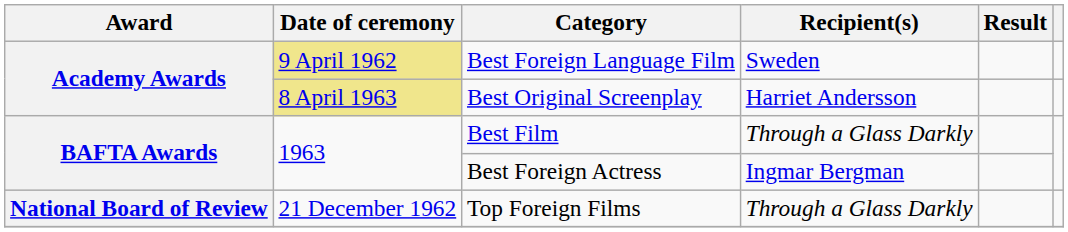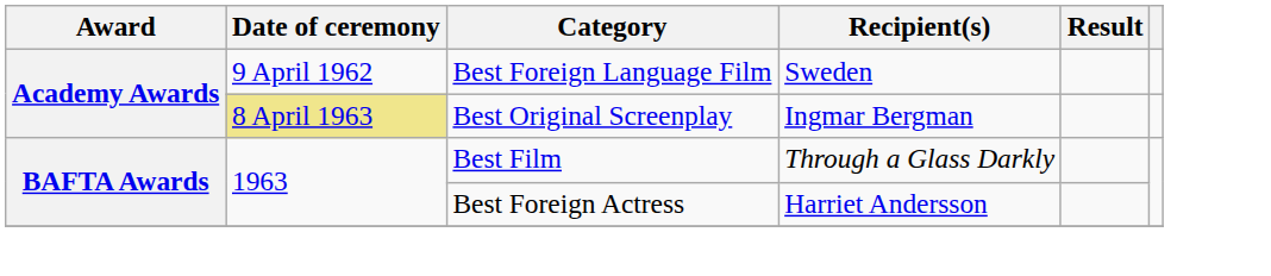Best Foreign Language Film | Date of ceremony: khaki background -> no background
Best Original Screenplay | Recipient(s): Harriet Andersson -> Ingmar Bergman
Best Foreign Actress | Recipient(s): Ingmar Bergman -> Harriet Andersson
- row: National Board of Review | 21 December 1962 | Top Foreign Films | Through a Glass Darkly
